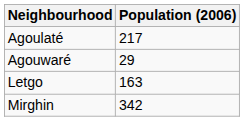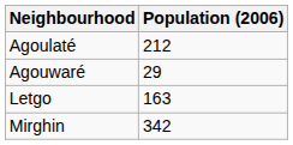Agoulaté | Population (2006): 217 -> 212
